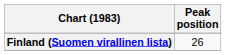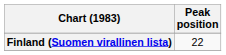Finland (Suomen virallinen lista) | Peak position: 26 -> 22
